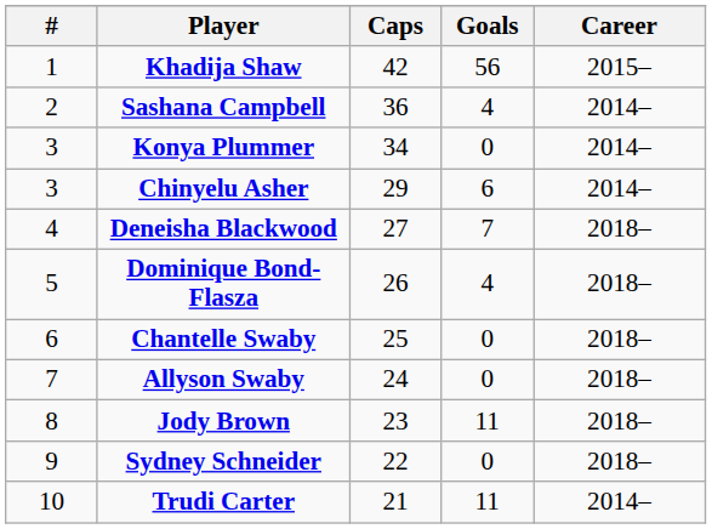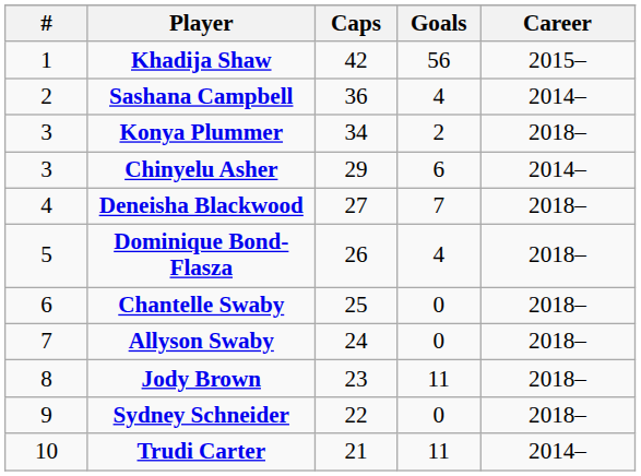Konya Plummer | Goals: 0 -> 2
Konya Plummer | Career: 2014– -> 2018–
